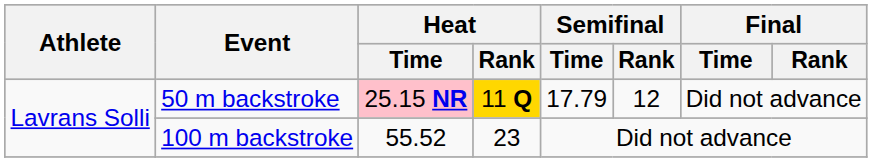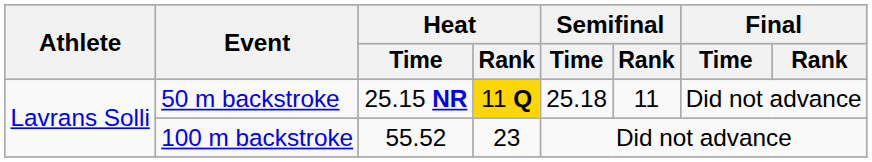50 m backstroke | Heat / Time: pink background -> no background
50 m backstroke | Semifinal / Time: 17.79 -> 25.18
50 m backstroke | Semifinal / Rank: 12 -> 11
